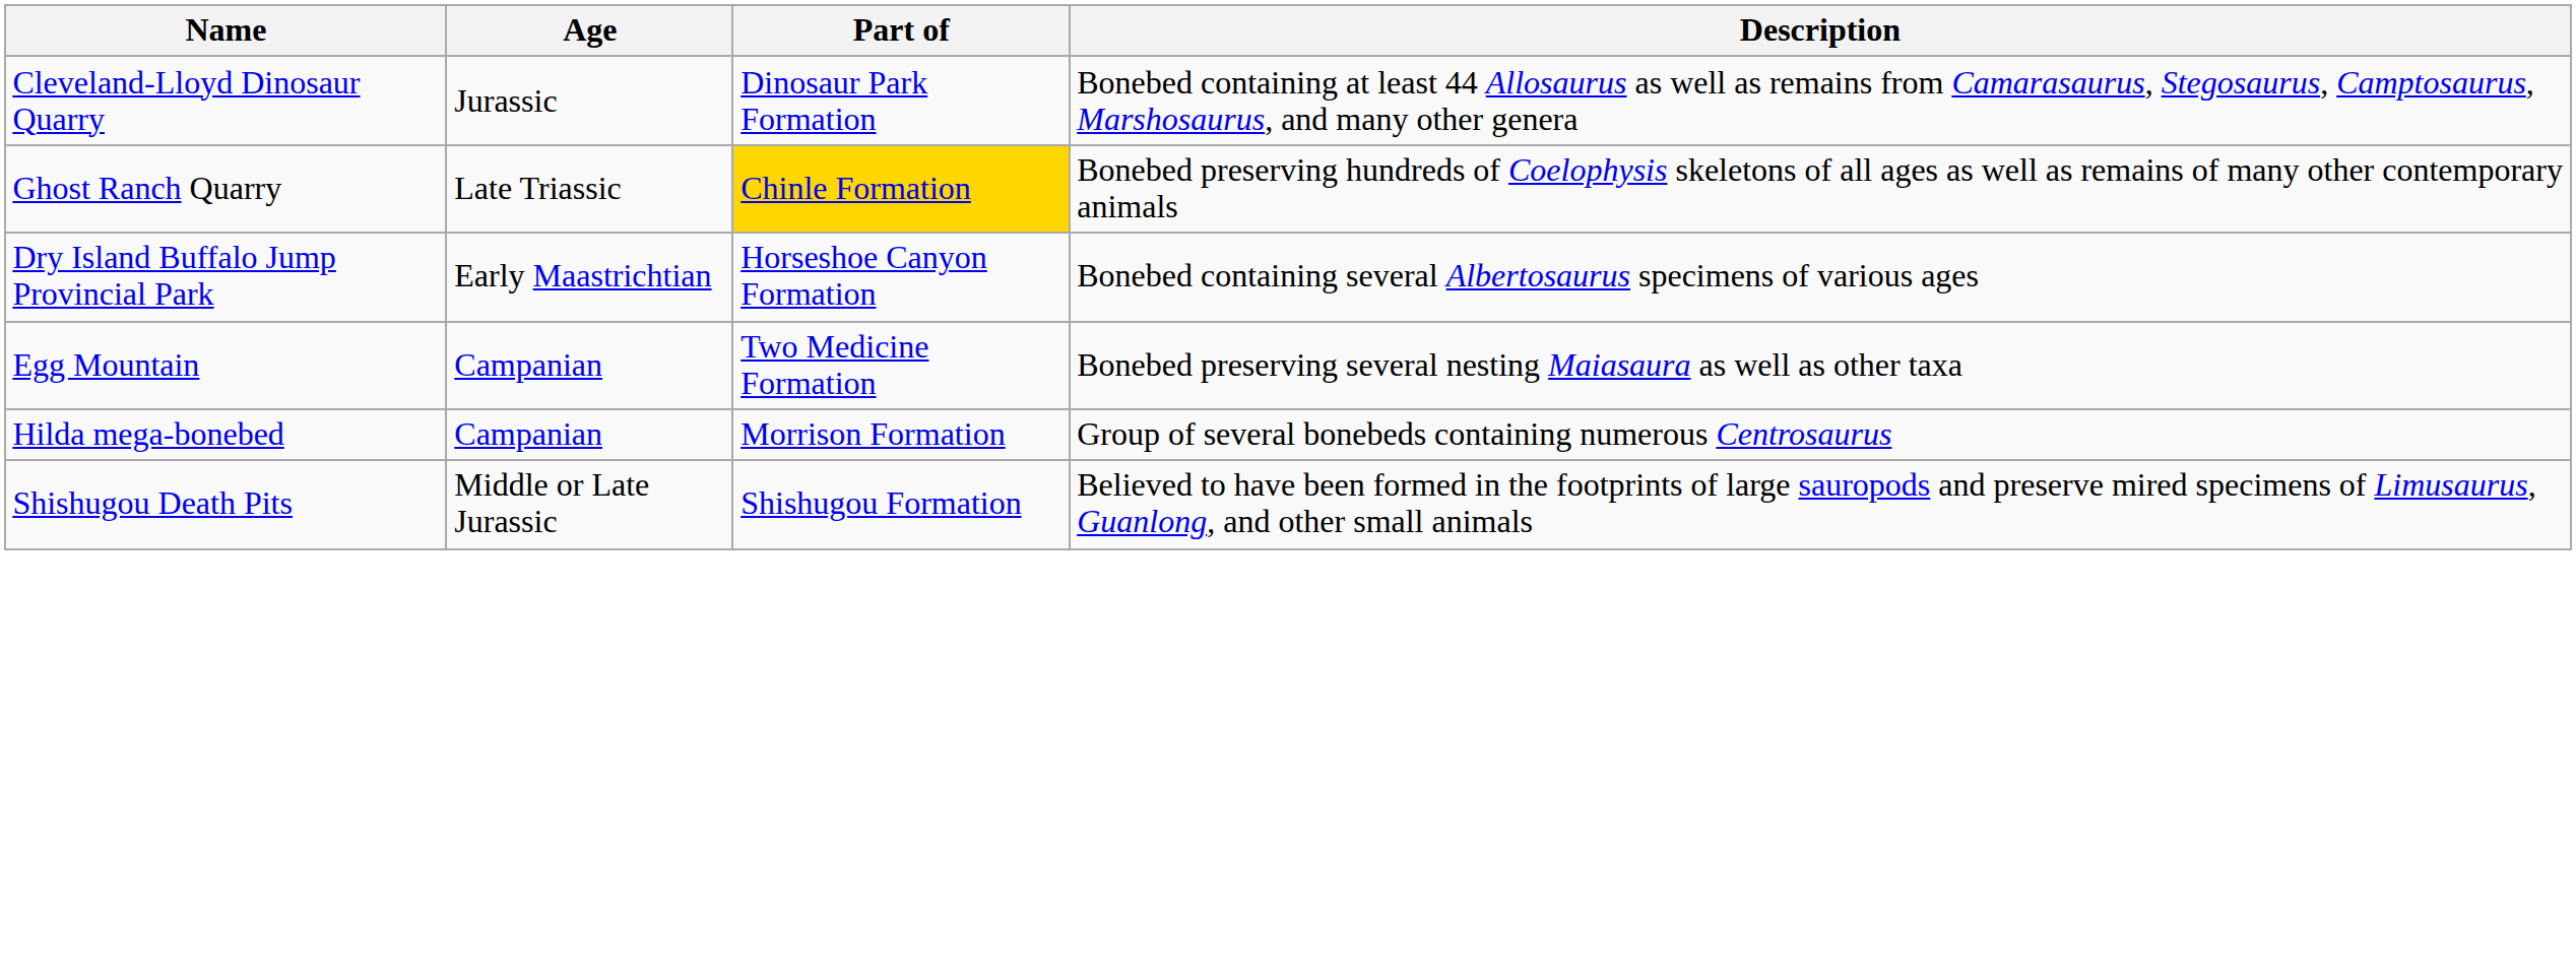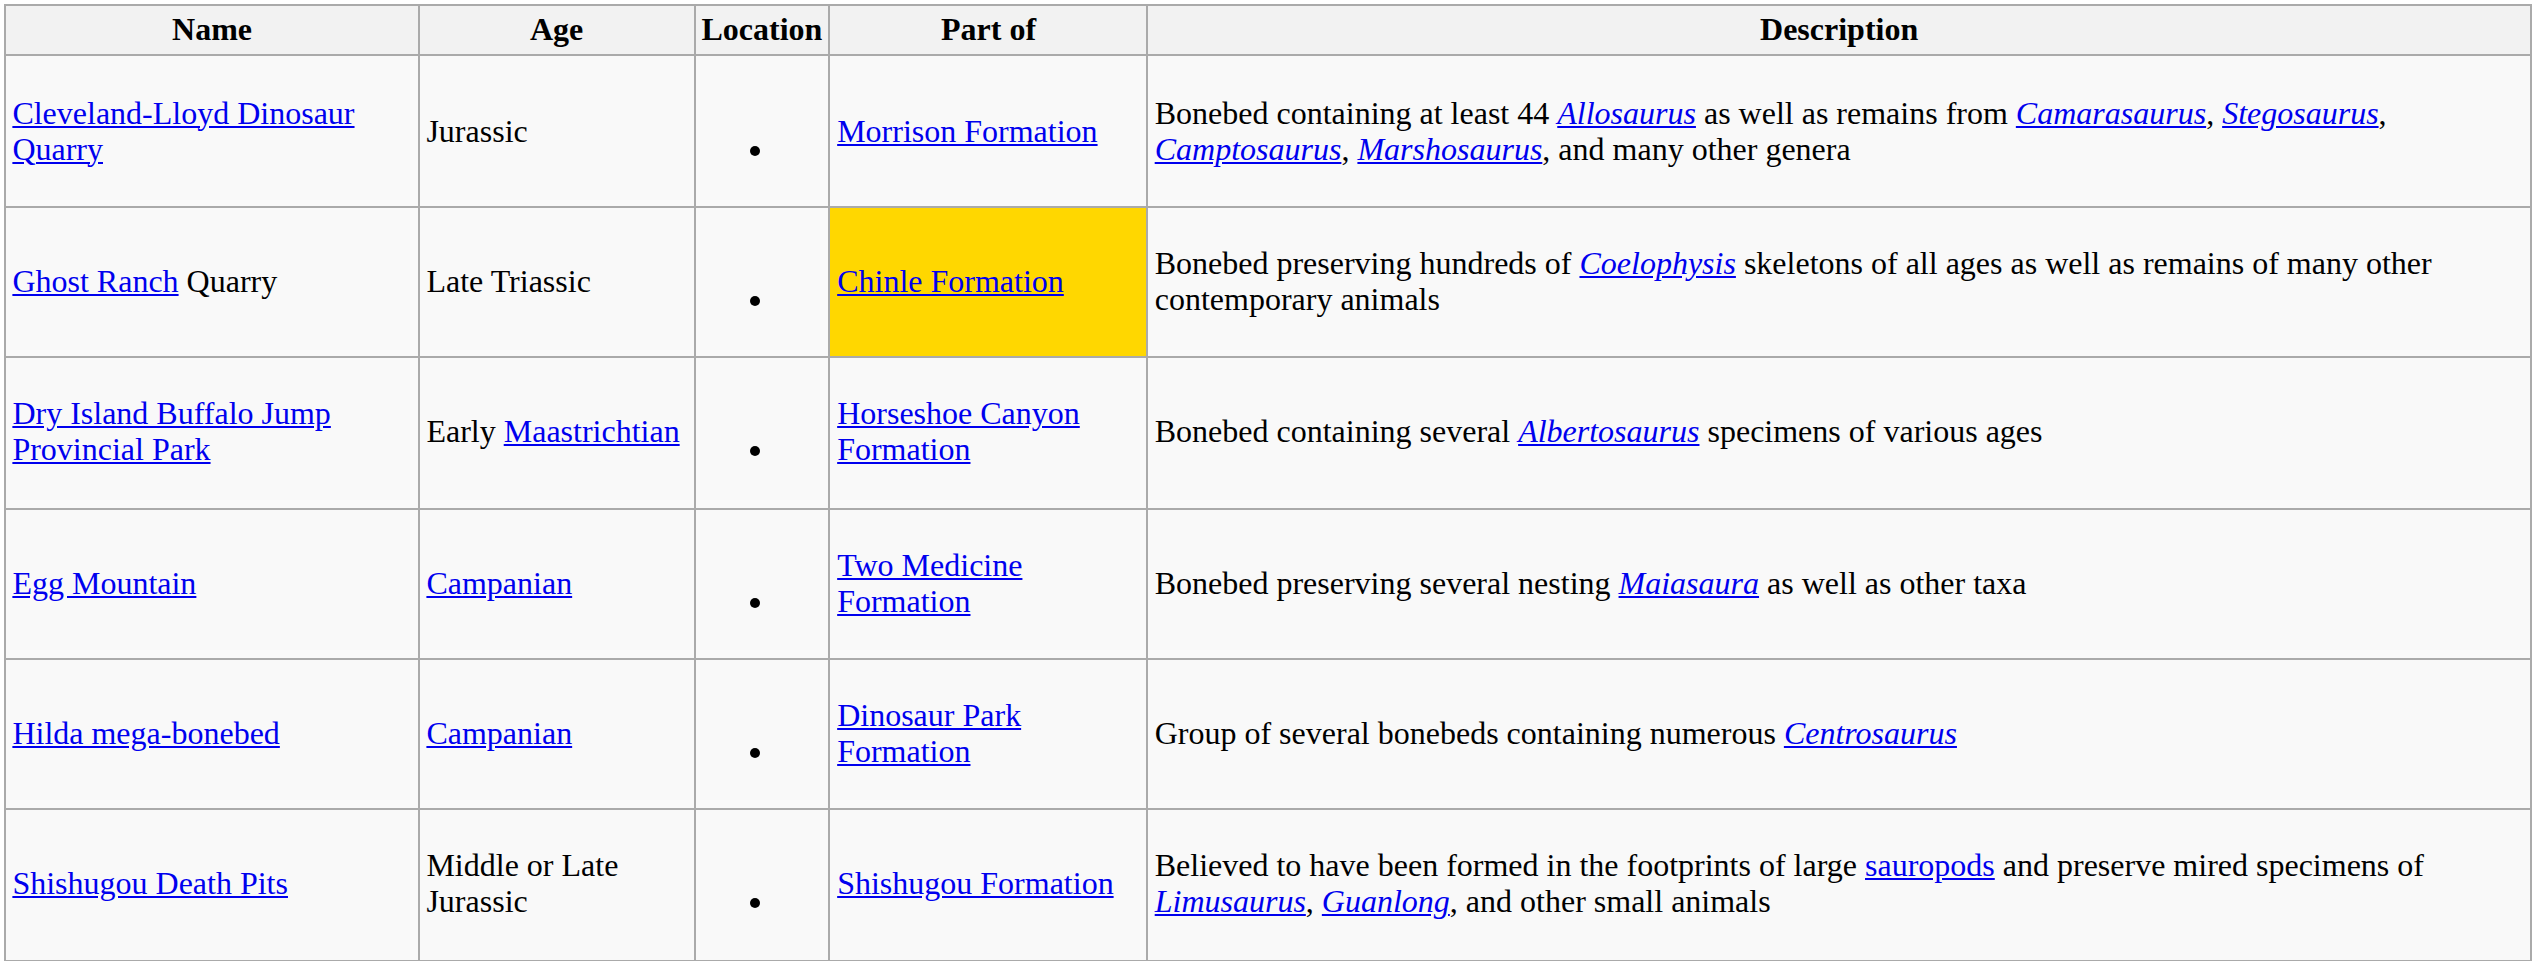+ column: Location
Cleveland-Lloyd Dinosaur Quarry | Part of: Dinosaur Park Formation -> Morrison Formation
Hilda mega-bonebed | Part of: Morrison Formation -> Dinosaur Park Formation
